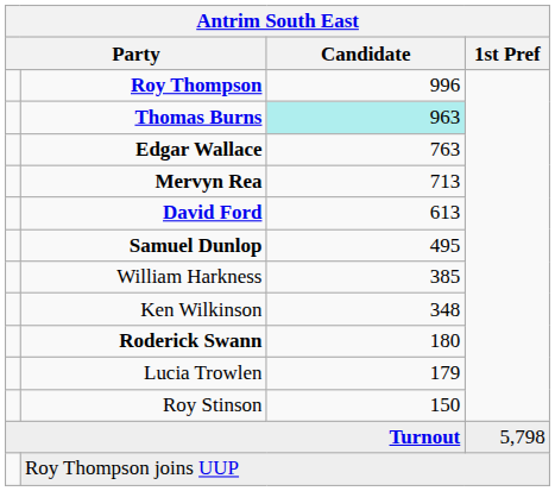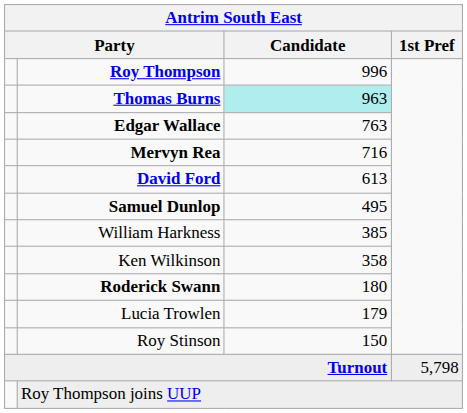Mervyn Rea | Candidate: 713 -> 716
Ken Wilkinson | Candidate: 348 -> 358
